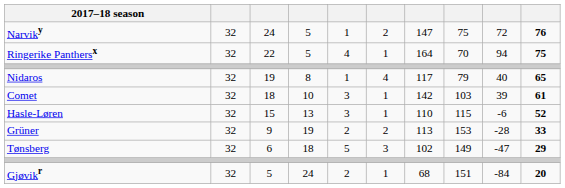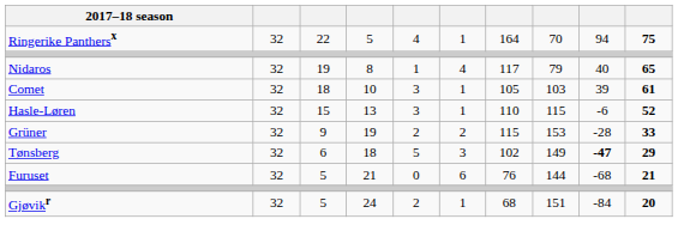- row: Narviky | 32 | 24 | 5 | 1 | 2 | 147 | 75 | 72 | 76
Comet | column 7: 142 -> 105
Grüner | column 7: 113 -> 115
Tønsberg | column 9: normal -> bold
+ row: Furuset | 32 | 5 | 21 | 0 | 6 | 76 | 144 | -68 | 21
